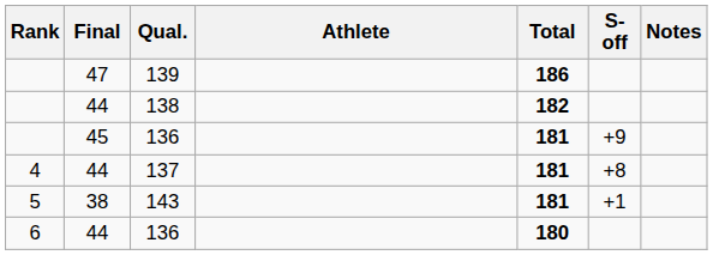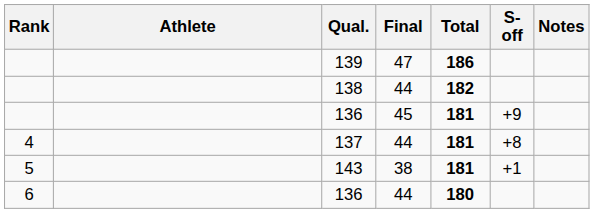columns swapped: Athlete <-> Final
